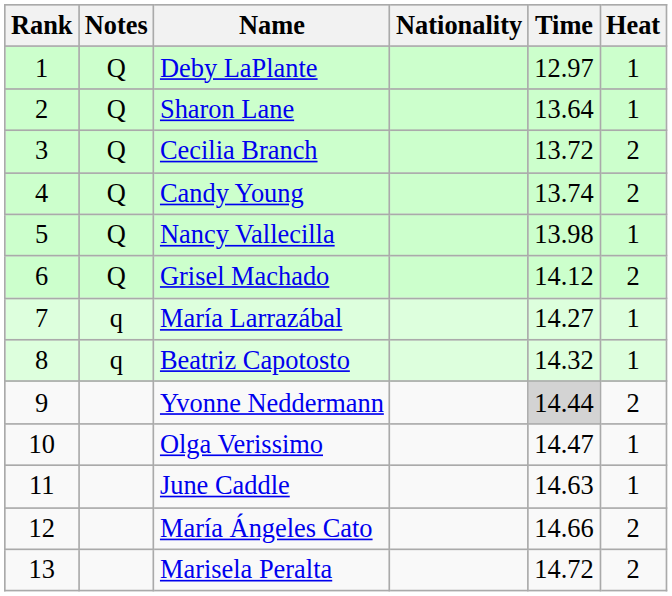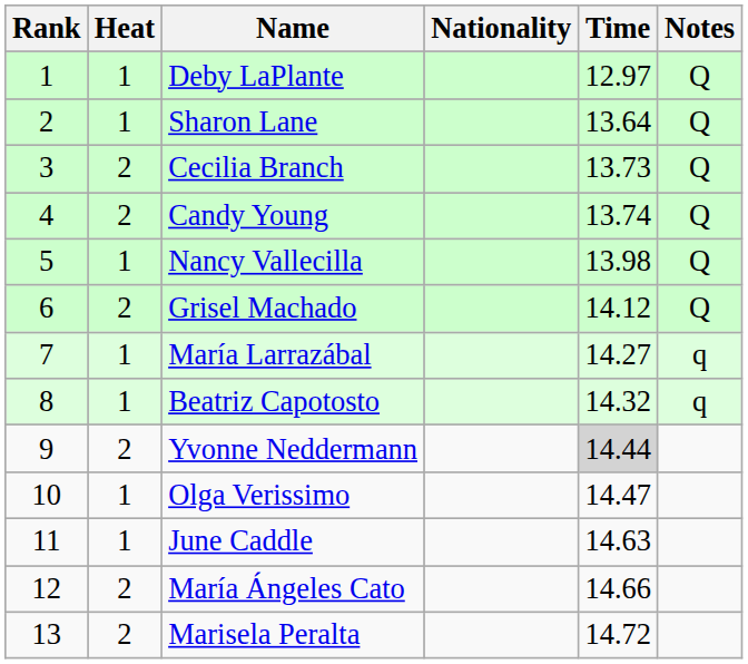columns swapped: Heat <-> Notes
Cecilia Branch | Time: 13.72 -> 13.73
